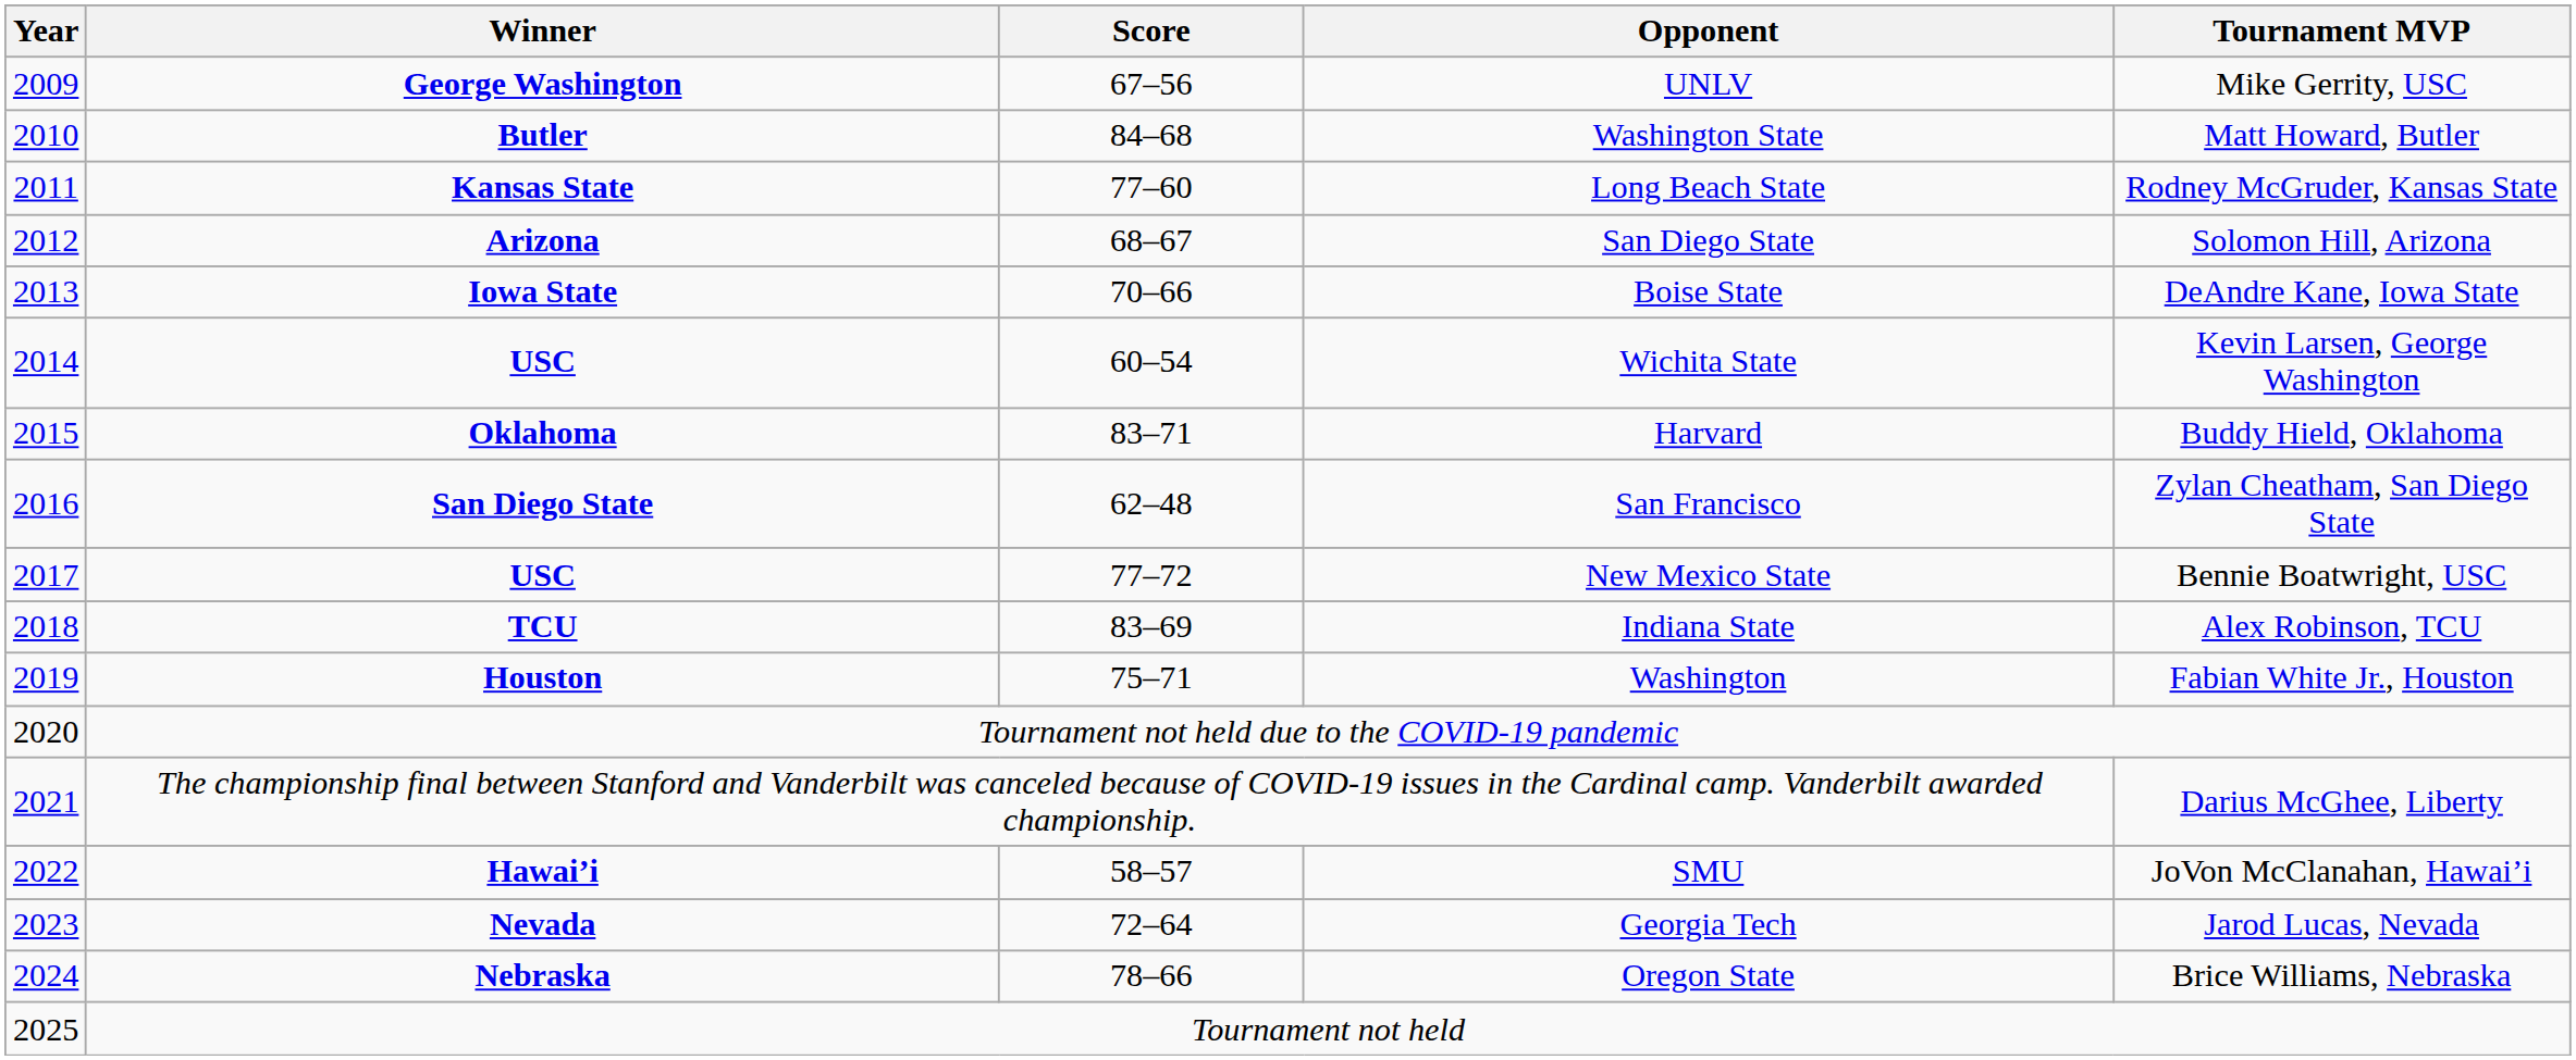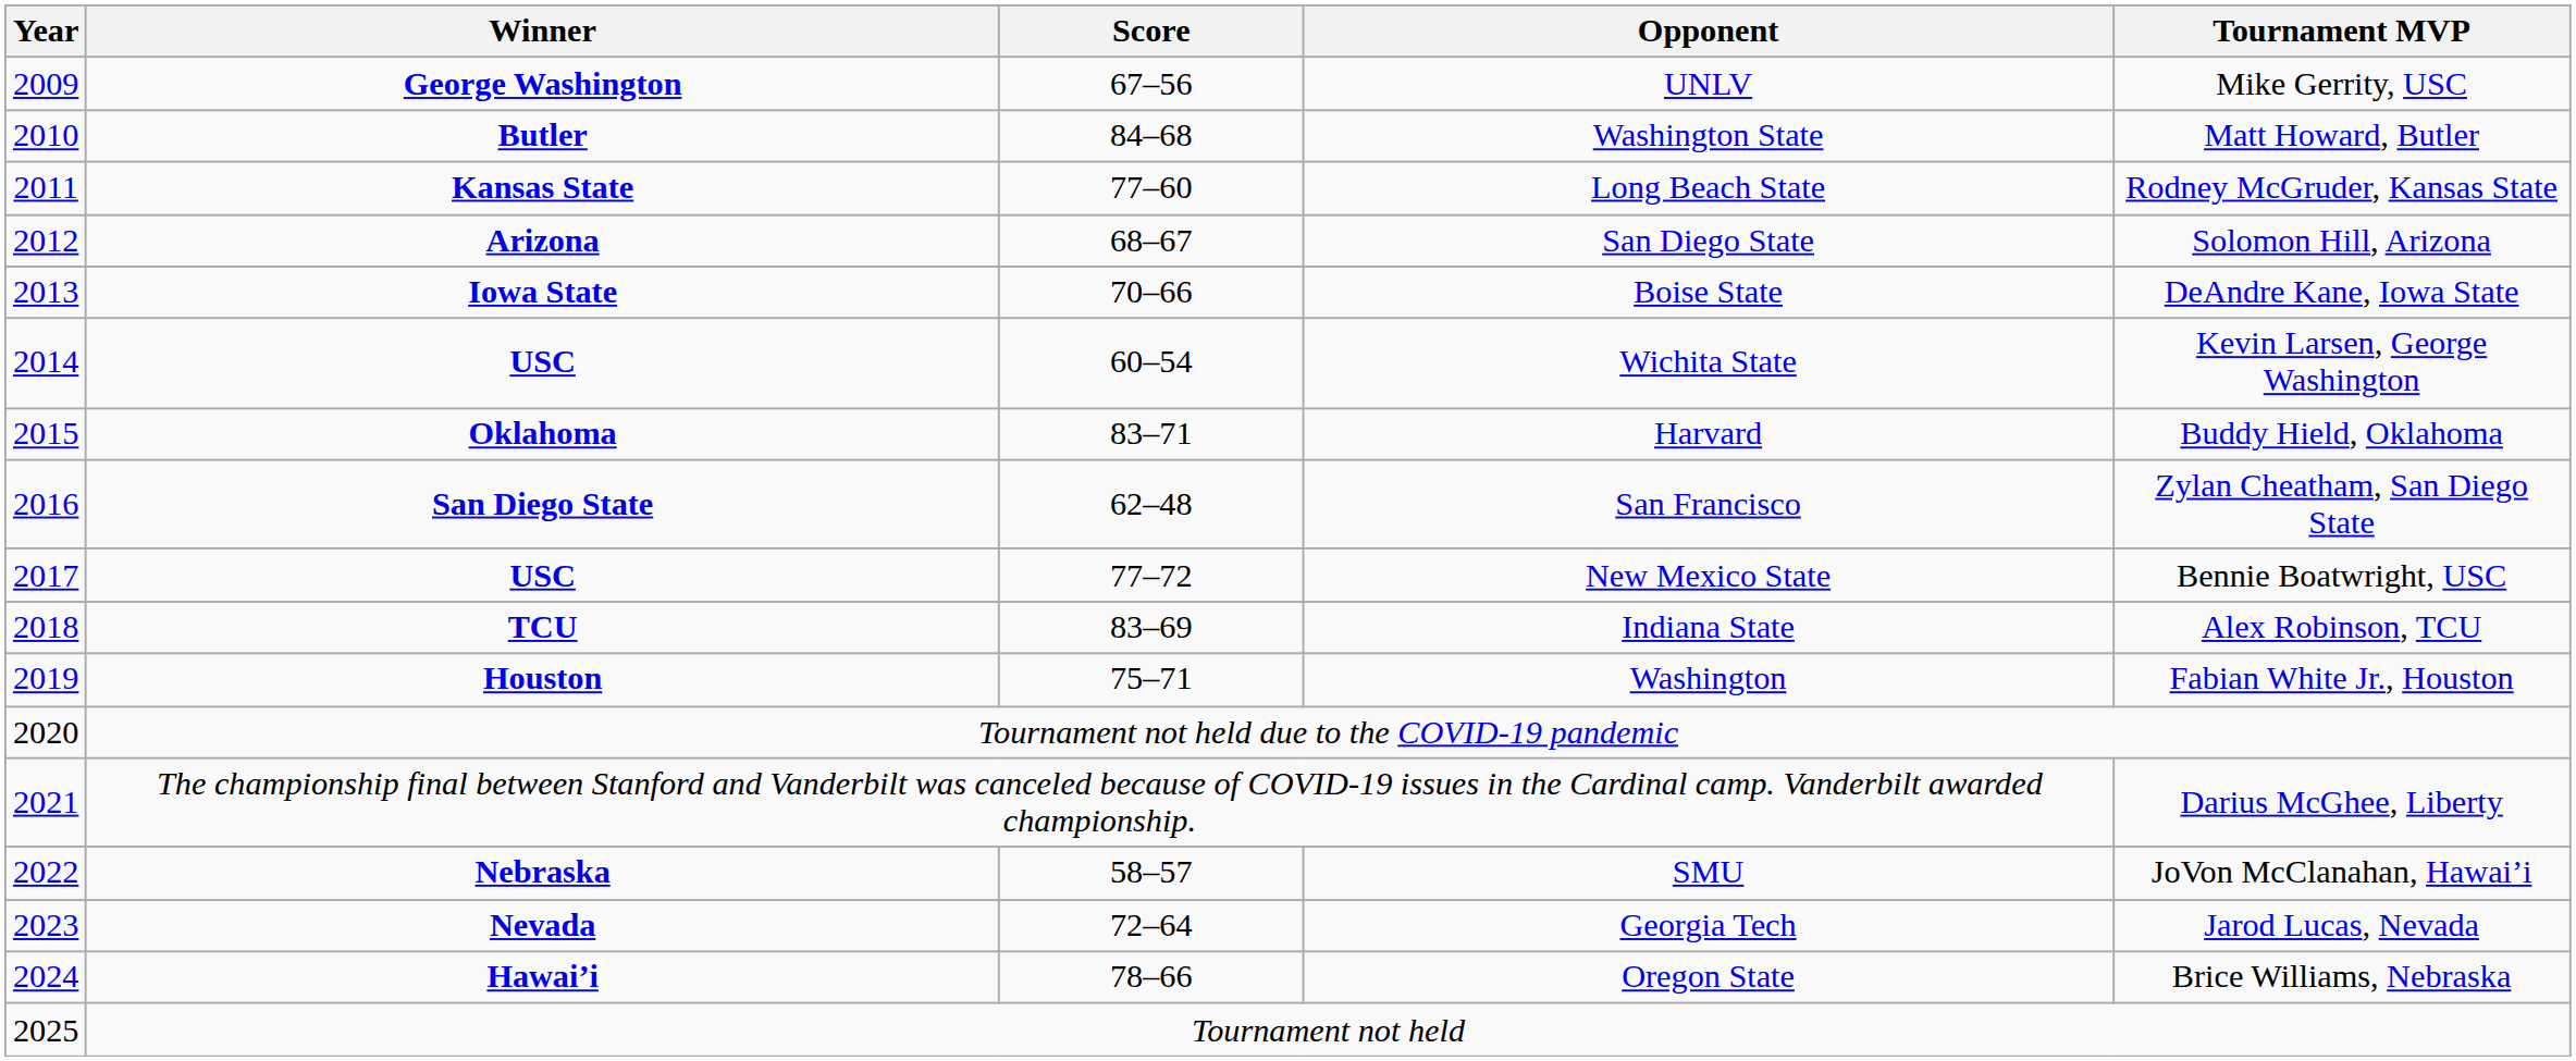SMU | Winner: Hawai’i -> Nebraska
Oregon State | Winner: Nebraska -> Hawai’i
